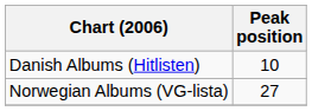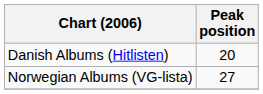Danish Albums (Hitlisten) | Peak position: 10 -> 20
